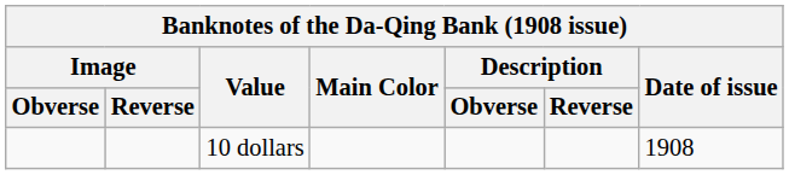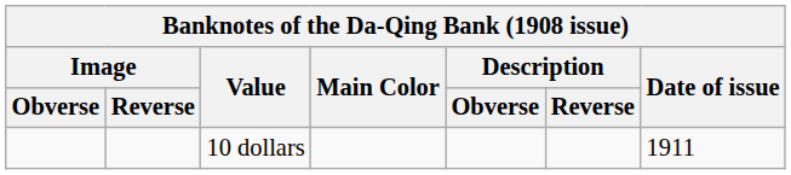10 dollars | Date of issue: 1908 -> 1911
